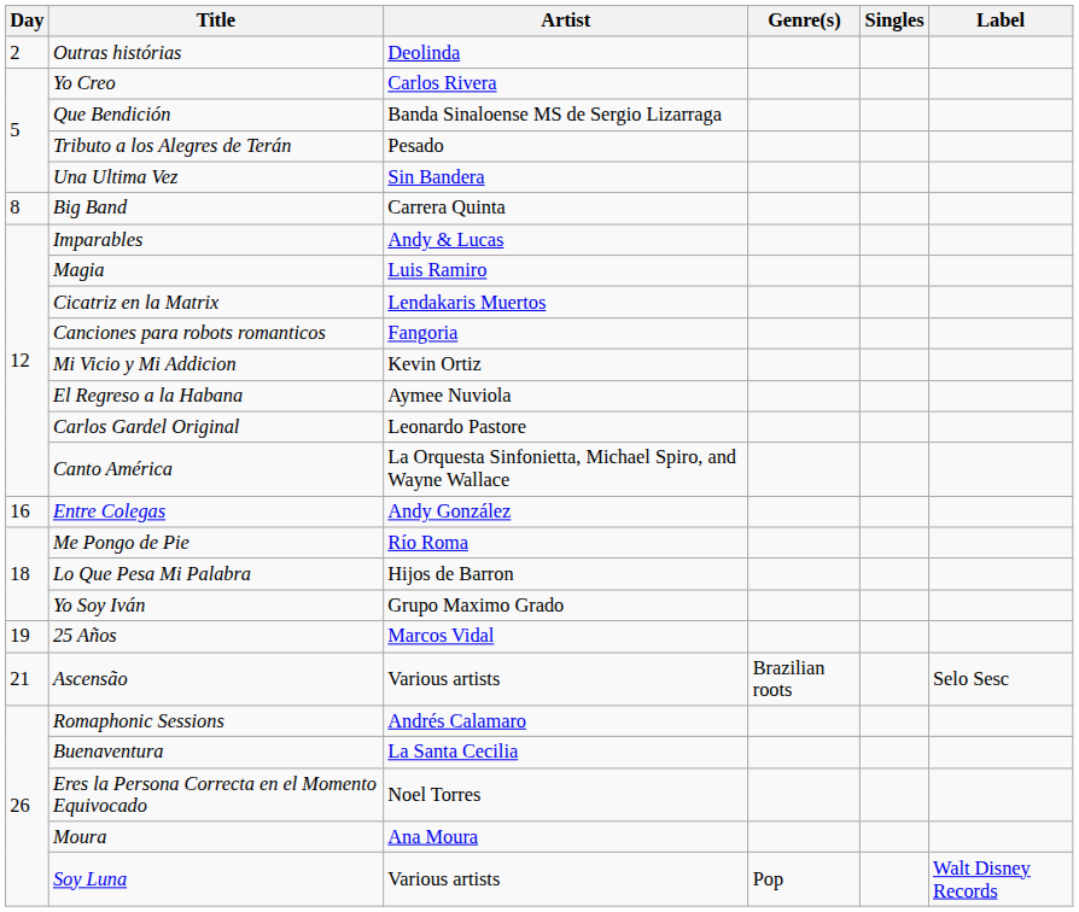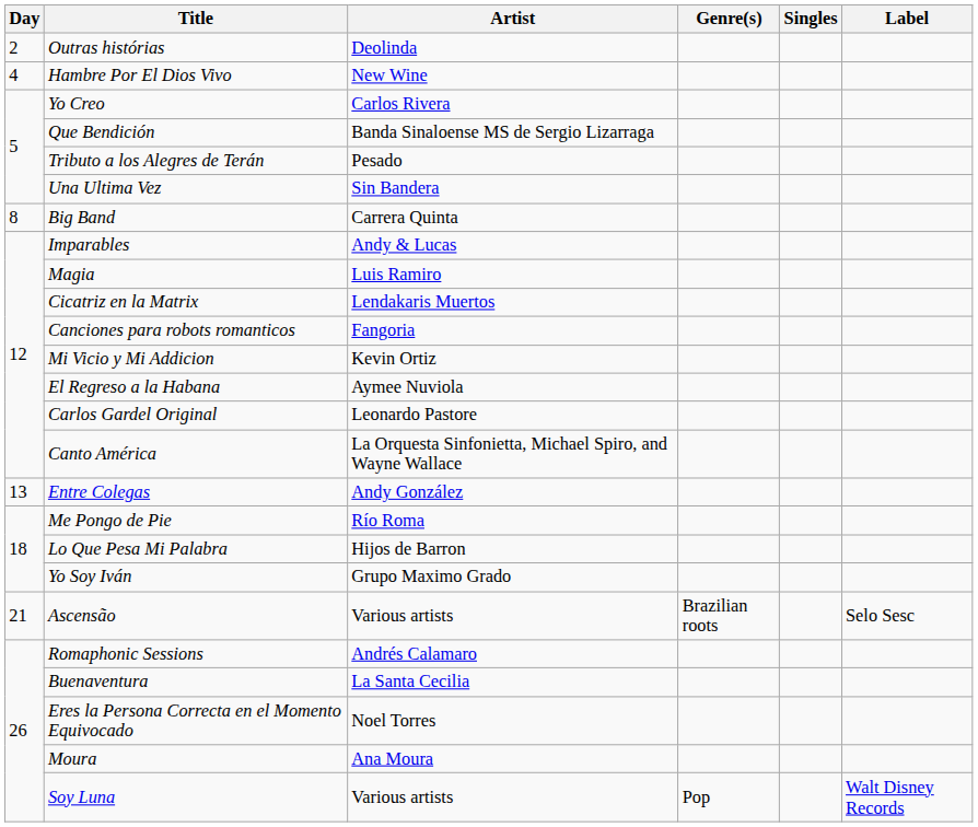+ row: 4 | Hambre Por El Dios Vivo | New Wine
Entre Colegas | Day: 16 -> 13
- row: 19 | 25 Años | Marcos Vidal
